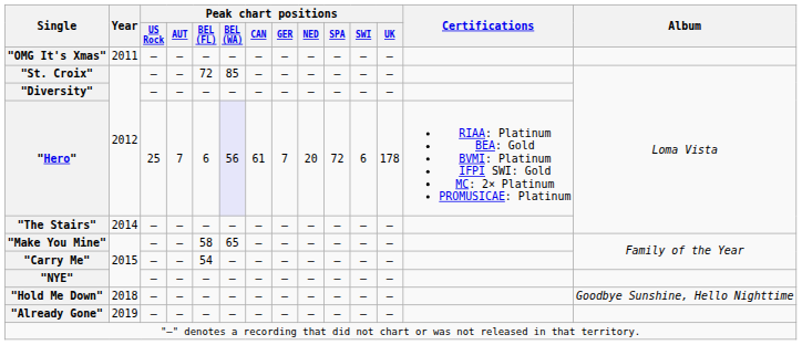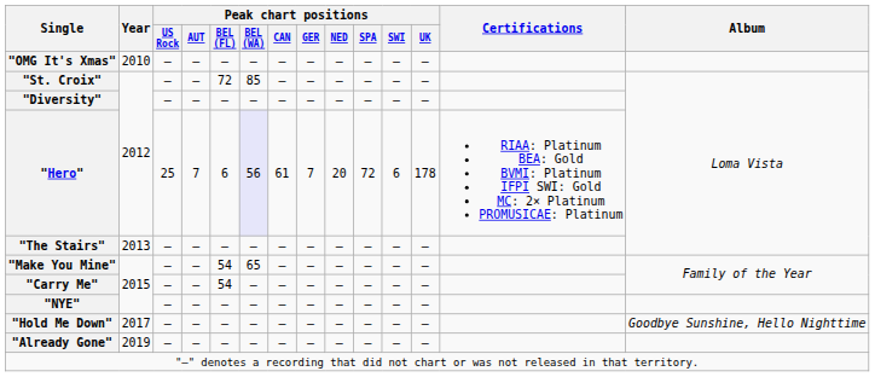"OMG It's Xmas" | Year: 2011 -> 2010
"The Stairs" | Year: 2014 -> 2013
"Make You Mine" | Peak chart positions / BEL (FL): 58 -> 54
"Hold Me Down" | Year: 2018 -> 2017
